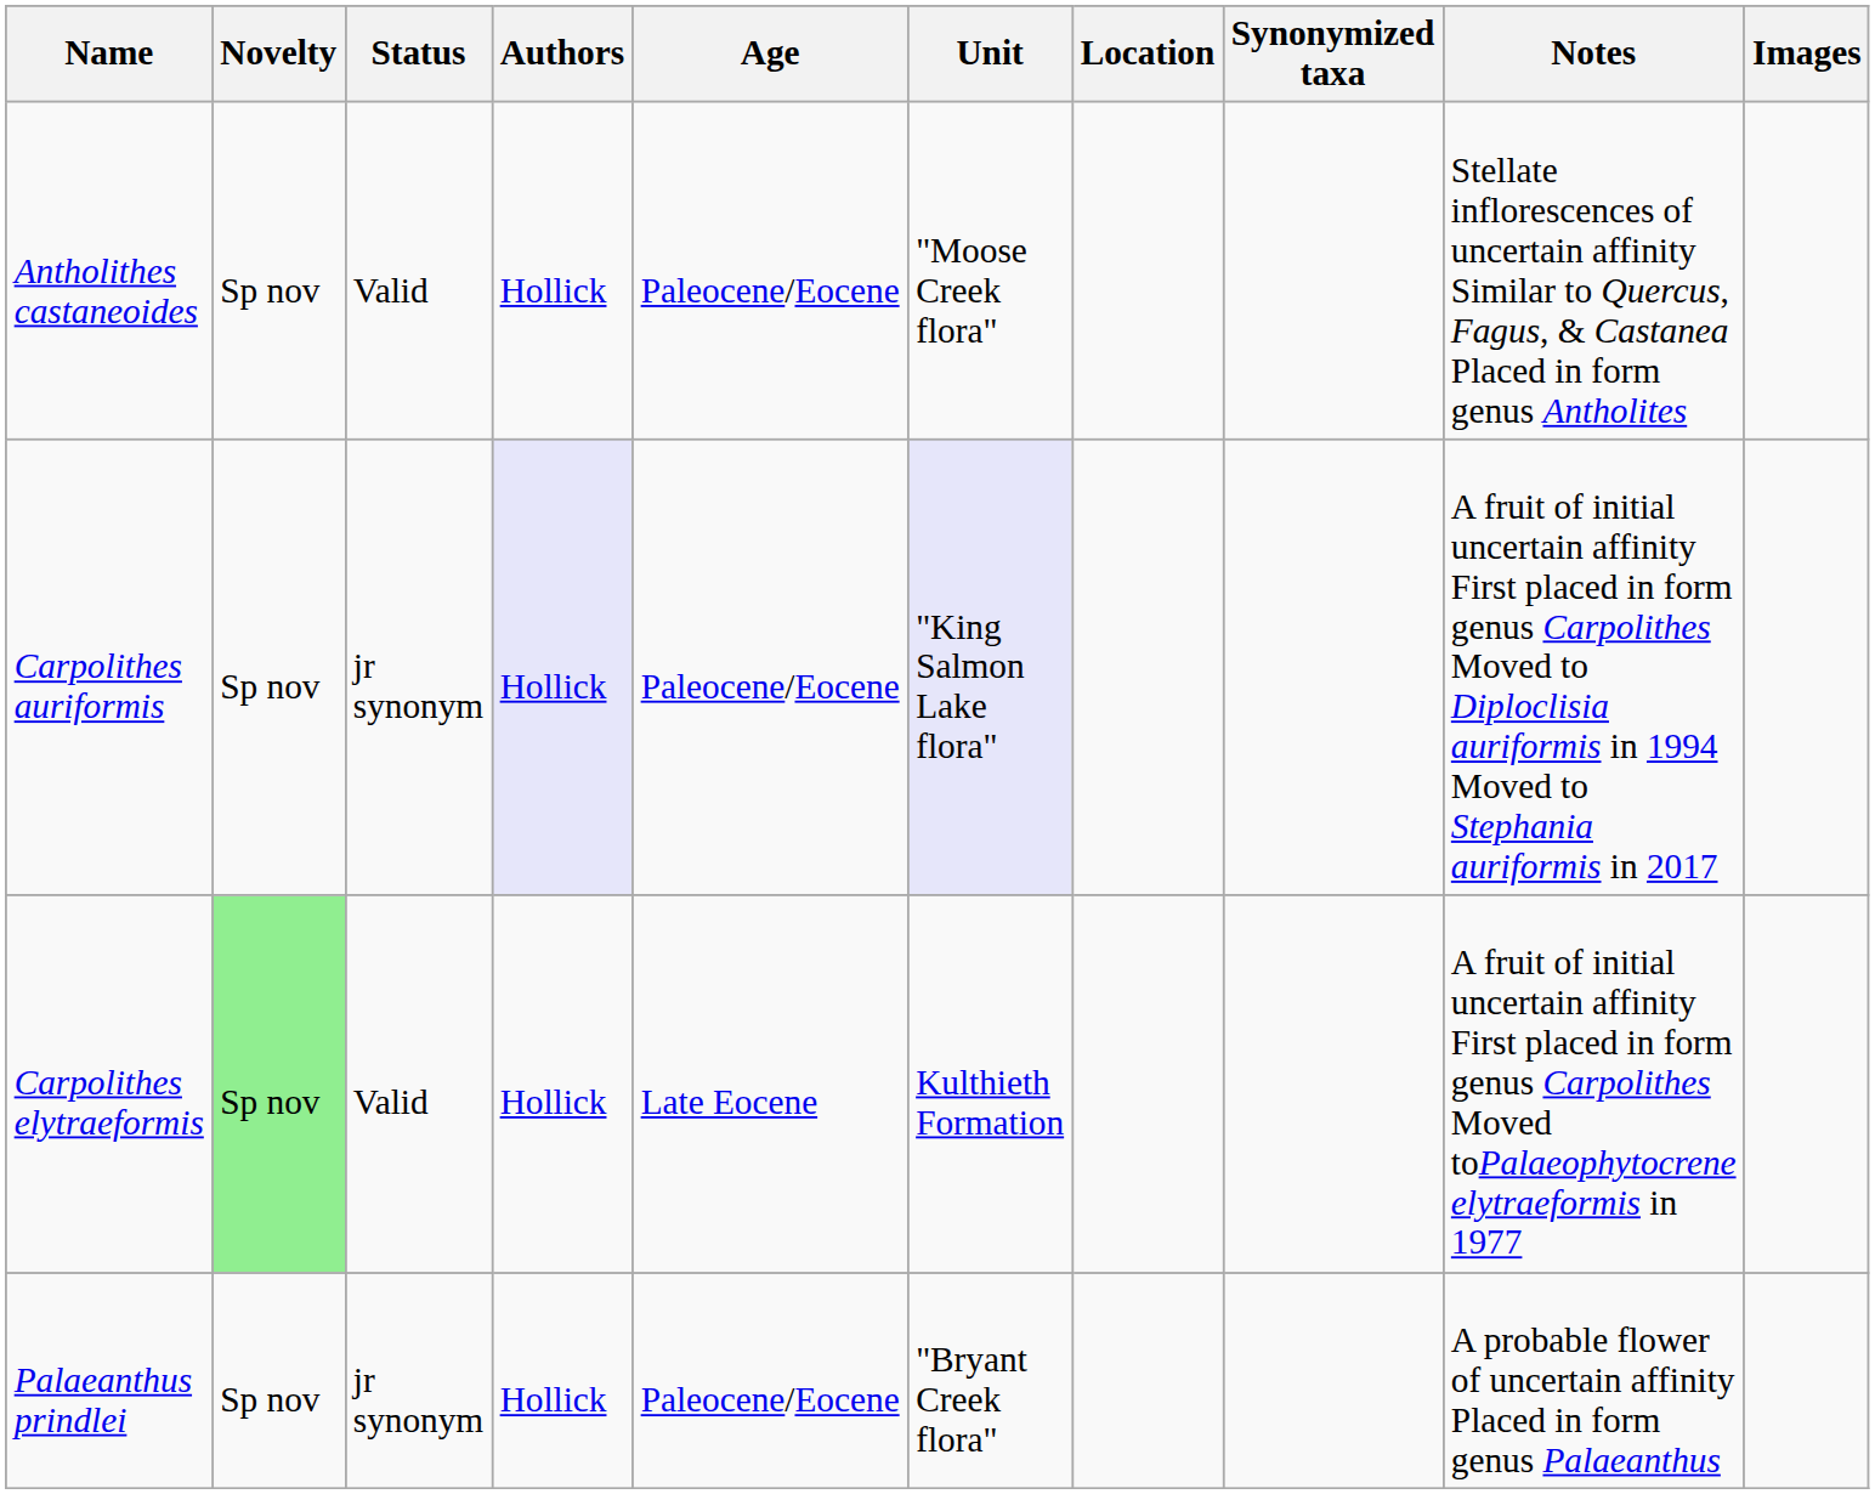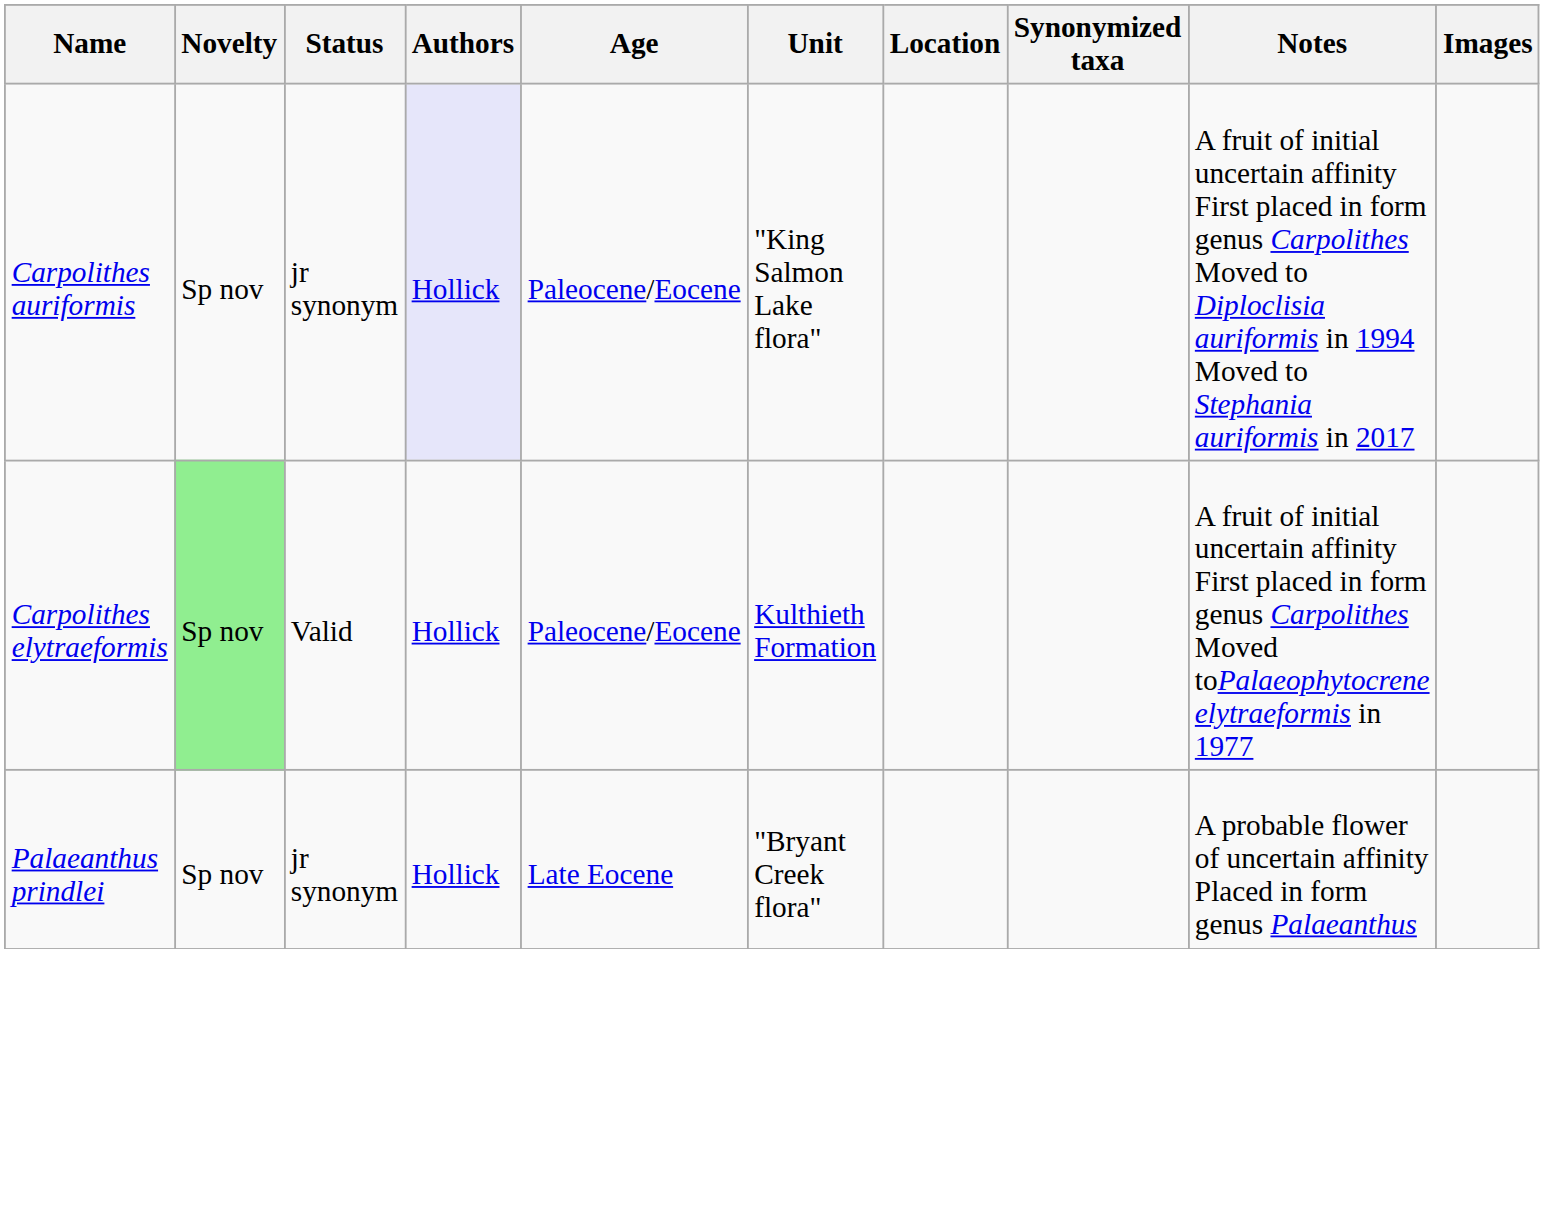- row: Antholithes castaneoides | Sp nov | Valid | Hollick | Paleocene/Eocene | "Moose Creek flora" | Stellate inflorescences of uncertain affinity Similar to Quercus, Fagus, & Castanea Placed in form genus Antholites
Carpolithes auriformis | Unit: lavender background -> no background
Carpolithes elytraeformis | Age: Late Eocene -> Paleocene/Eocene
Palaeanthus prindlei | Age: Paleocene/Eocene -> Late Eocene
